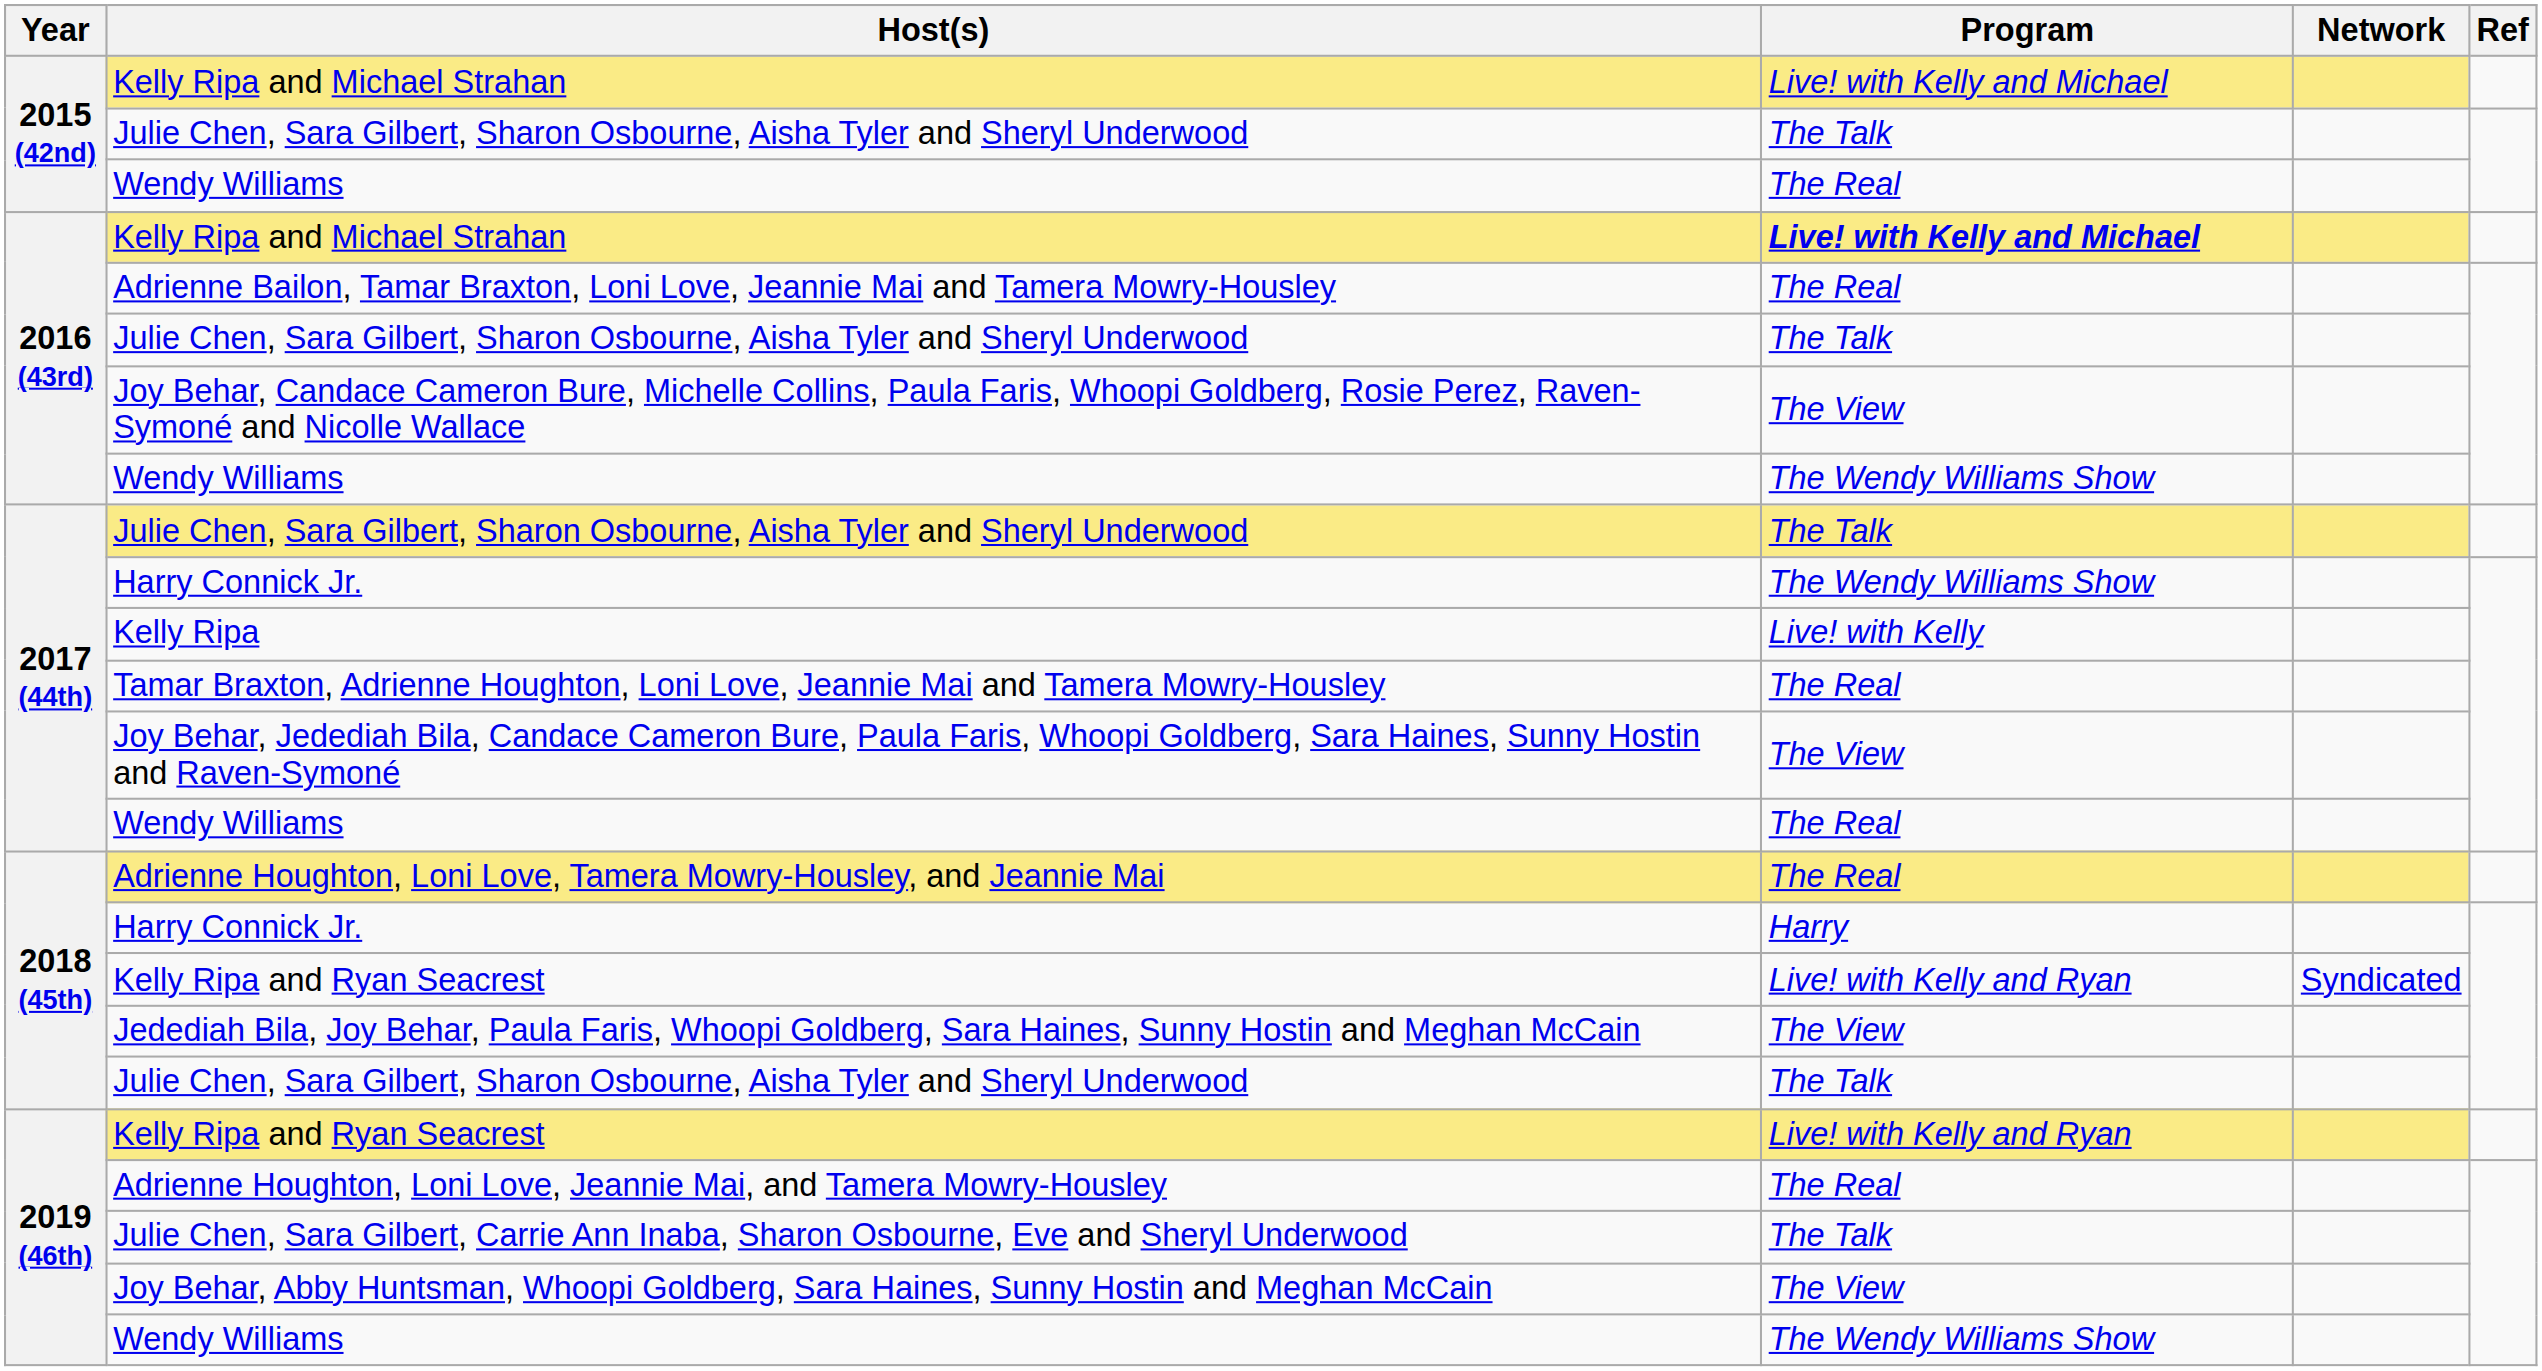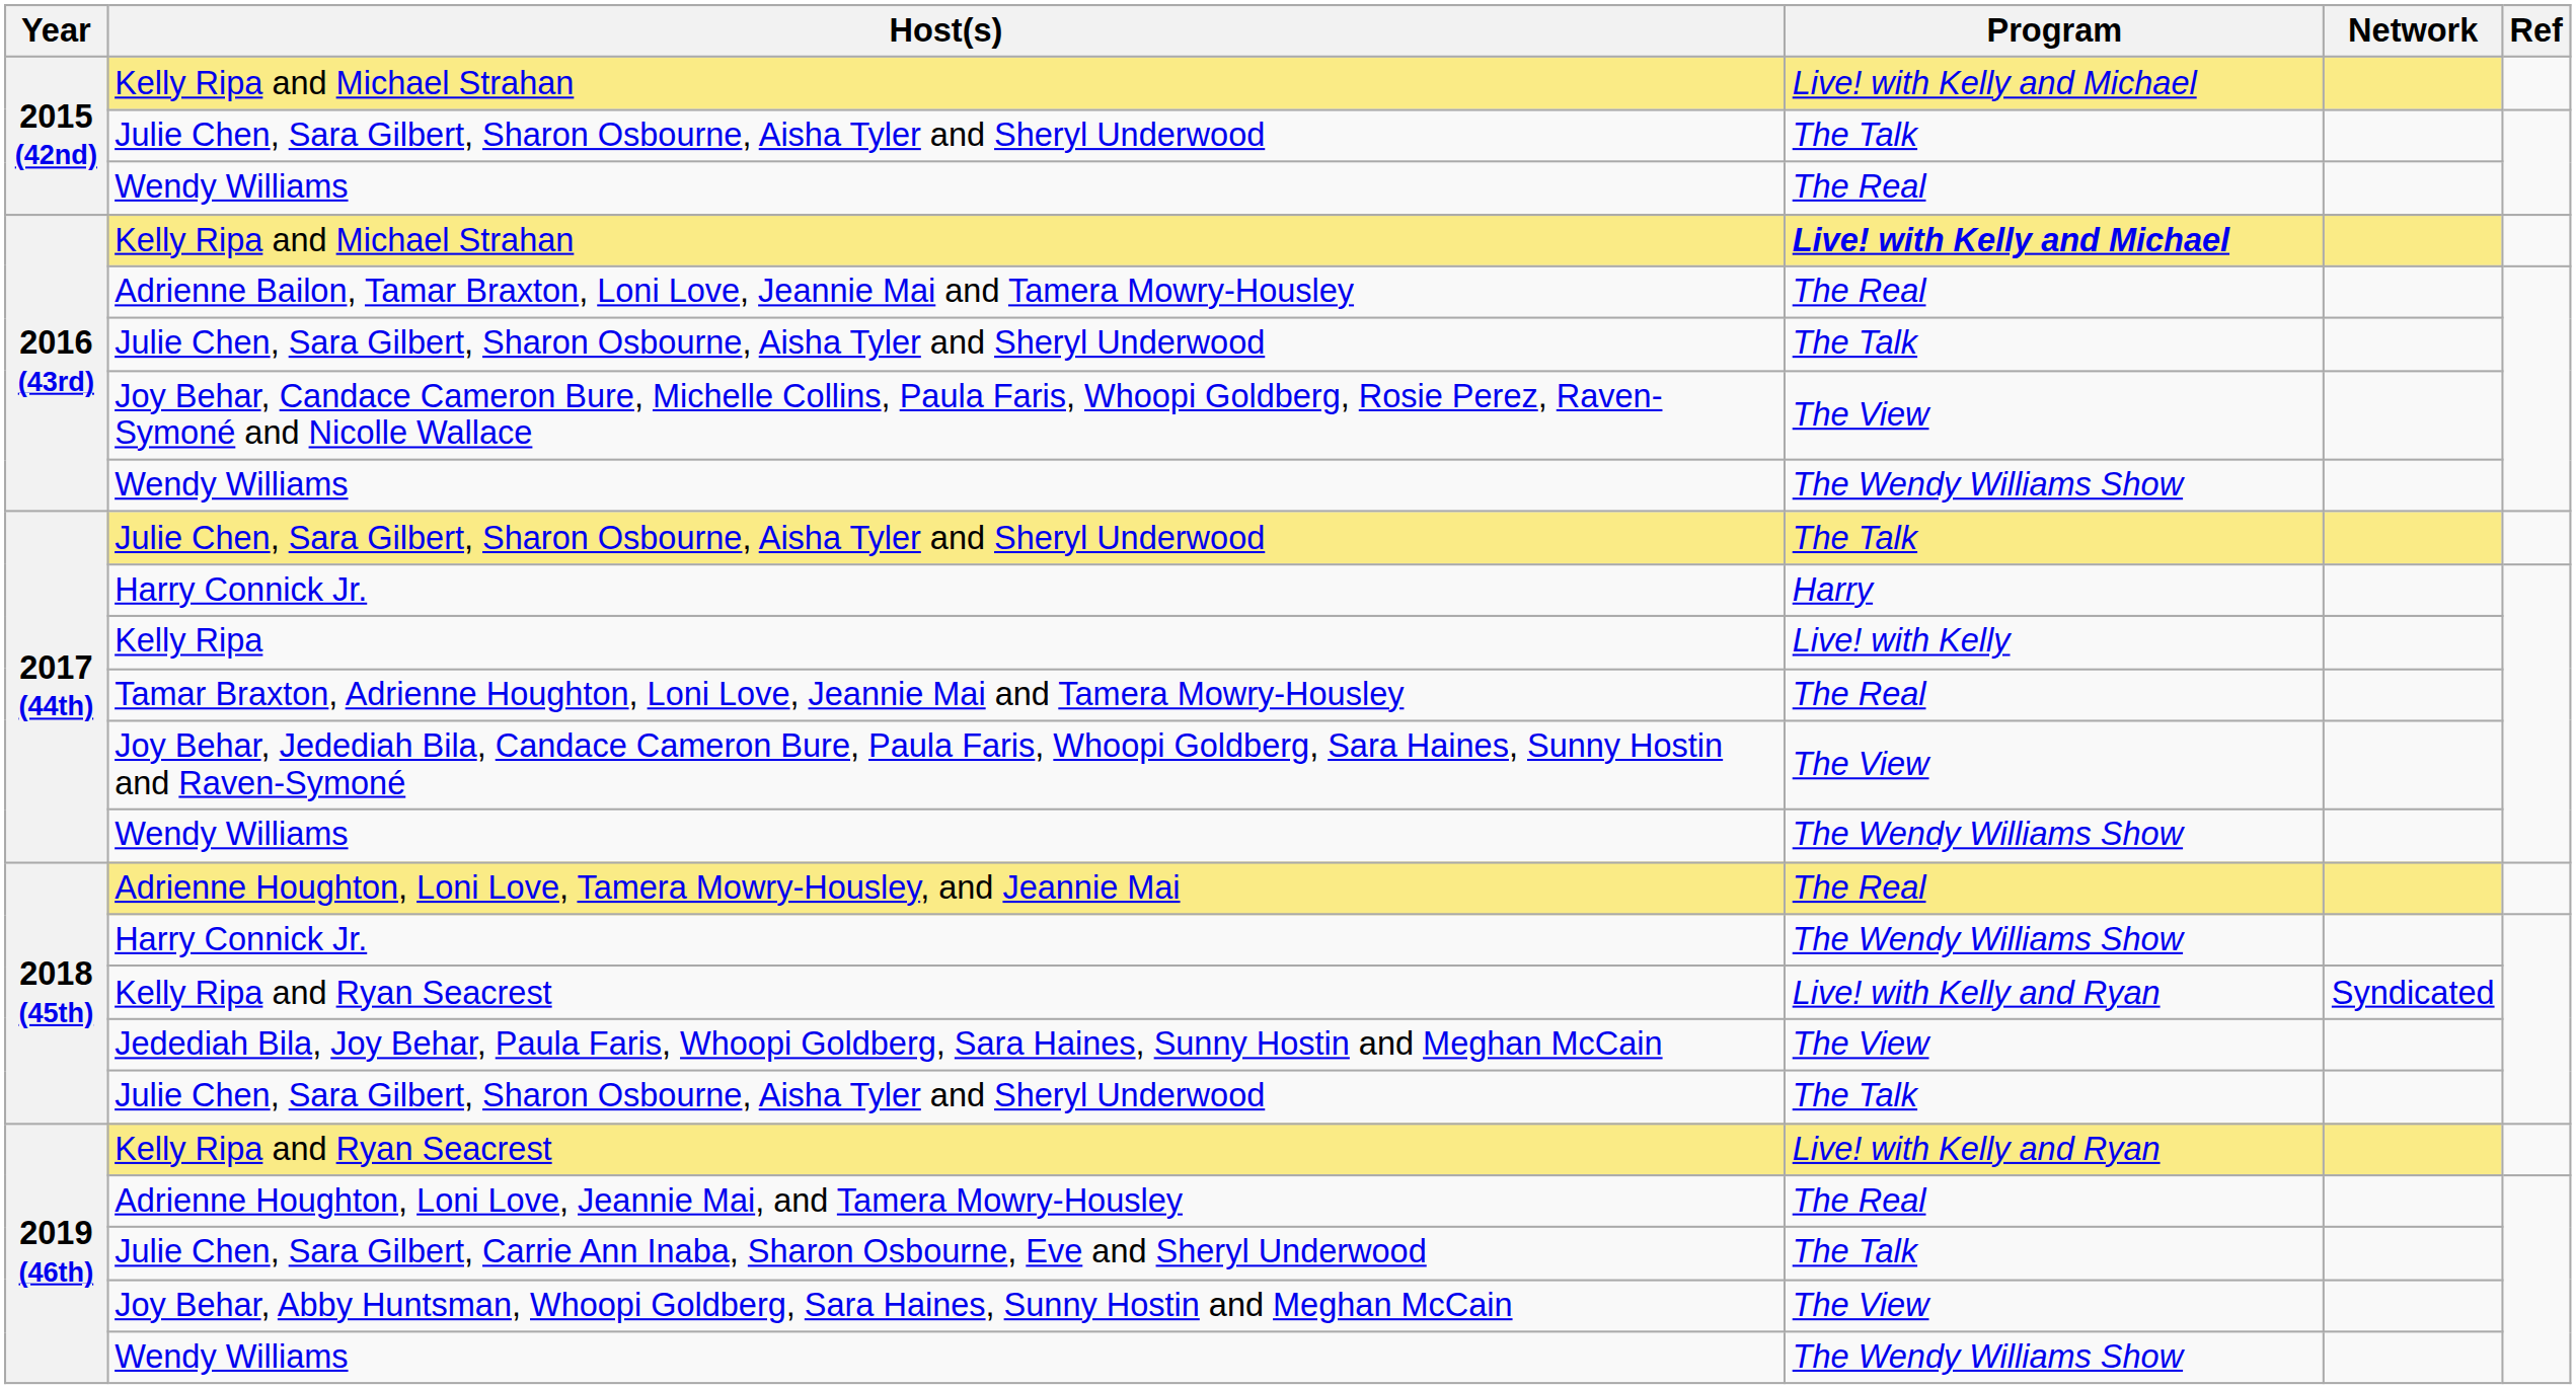2017 (44th) / Harry Connick Jr. | Program: The Wendy Williams Show -> Harry
2017 (44th) / Wendy Williams | Program: The Real -> The Wendy Williams Show
2018 (45th) / Harry Connick Jr. | Program: Harry -> The Wendy Williams Show
